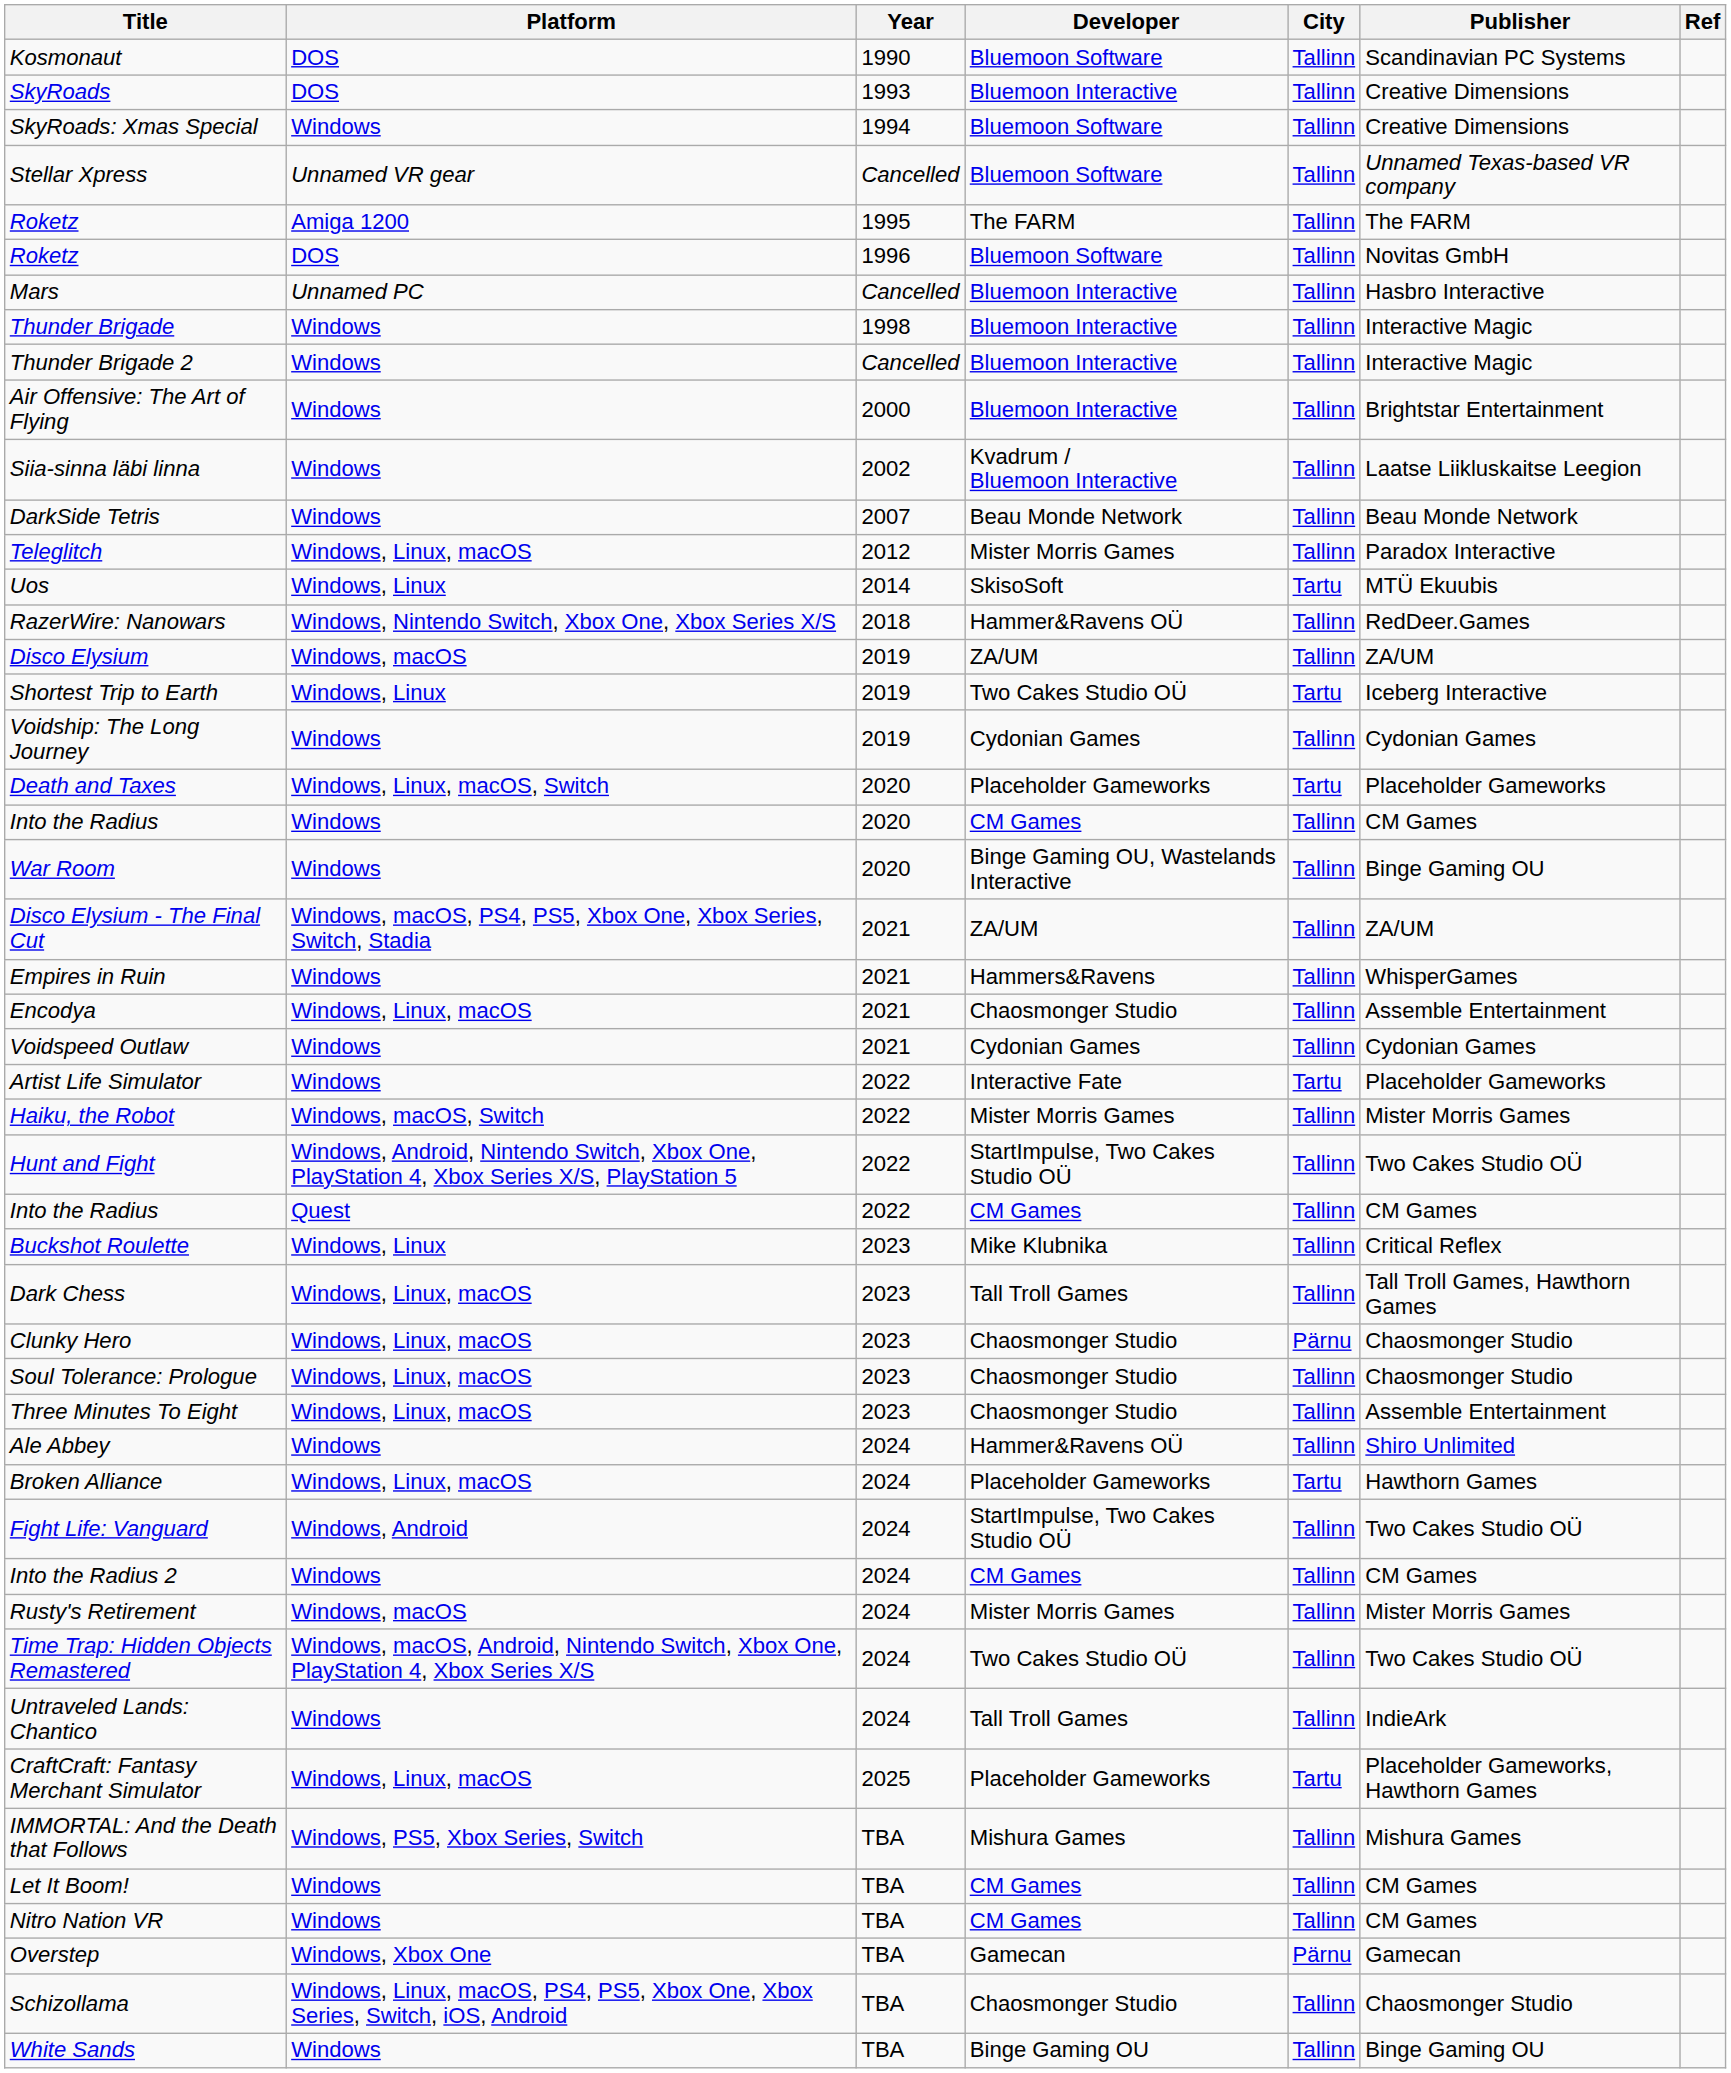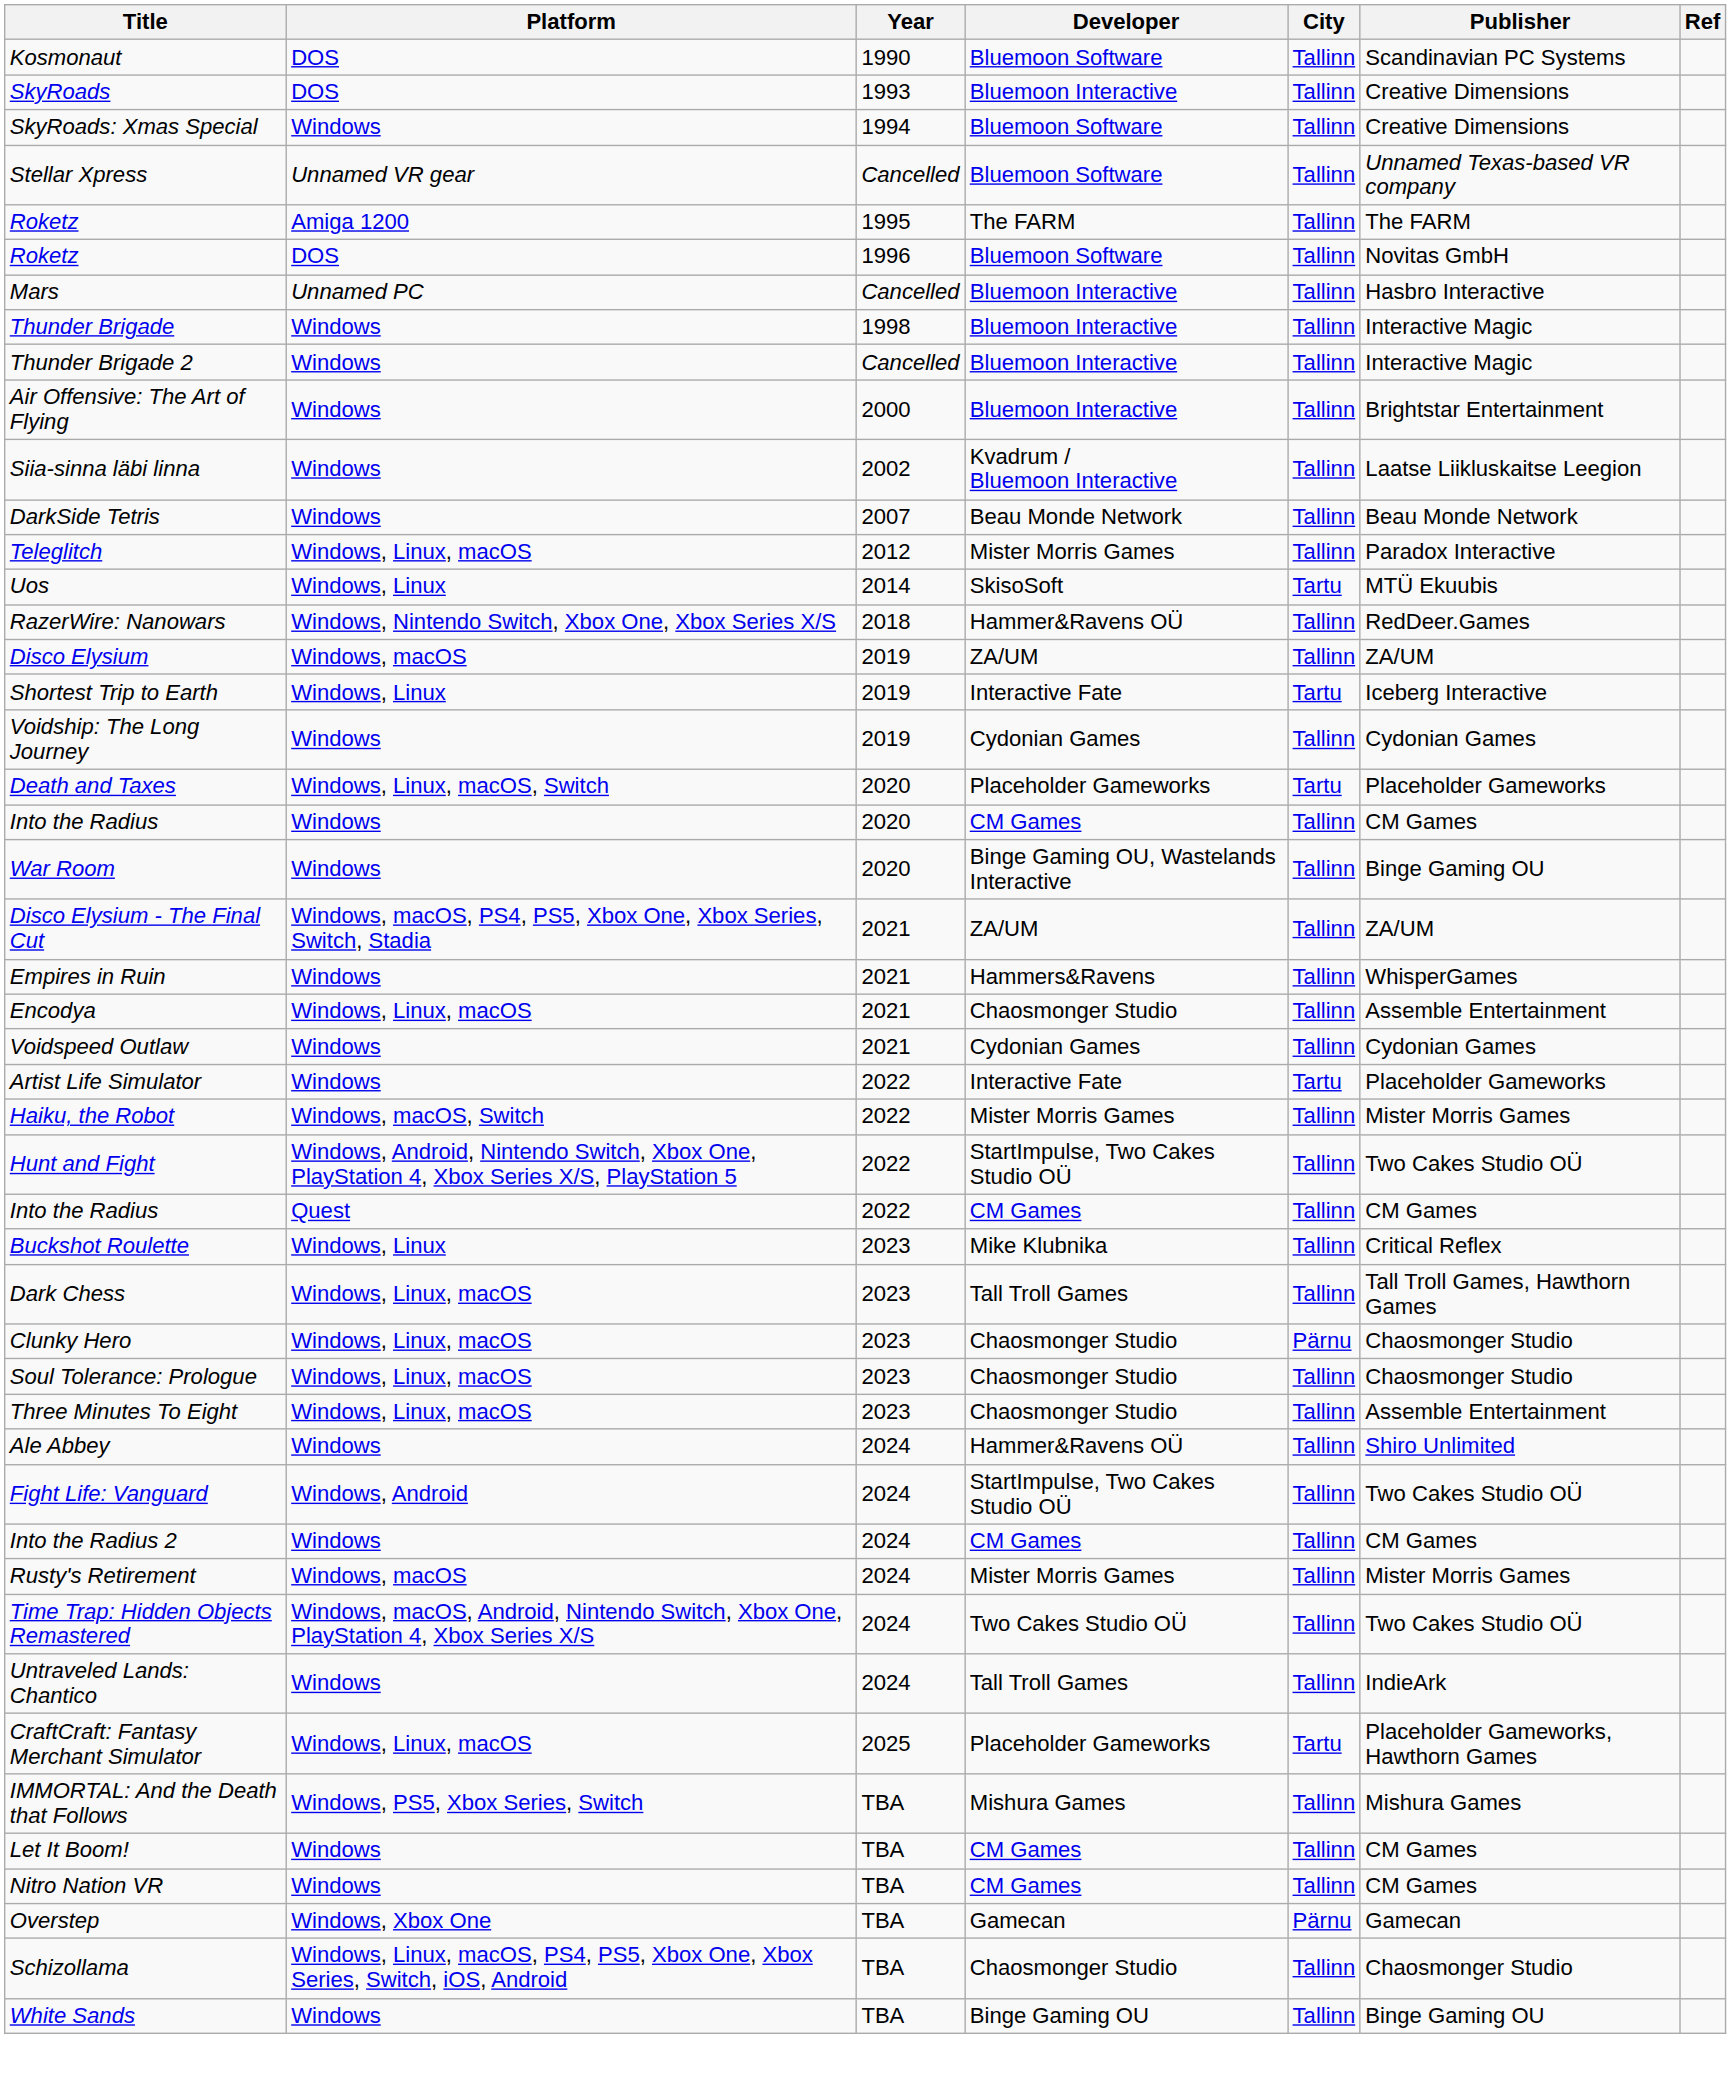Shortest Trip to Earth | Developer: Two Cakes Studio OÜ -> Interactive Fate
- row: Broken Alliance | Windows, Linux, macOS | 2024 | Placeholder Gameworks | Tartu | Hawthorn Games
